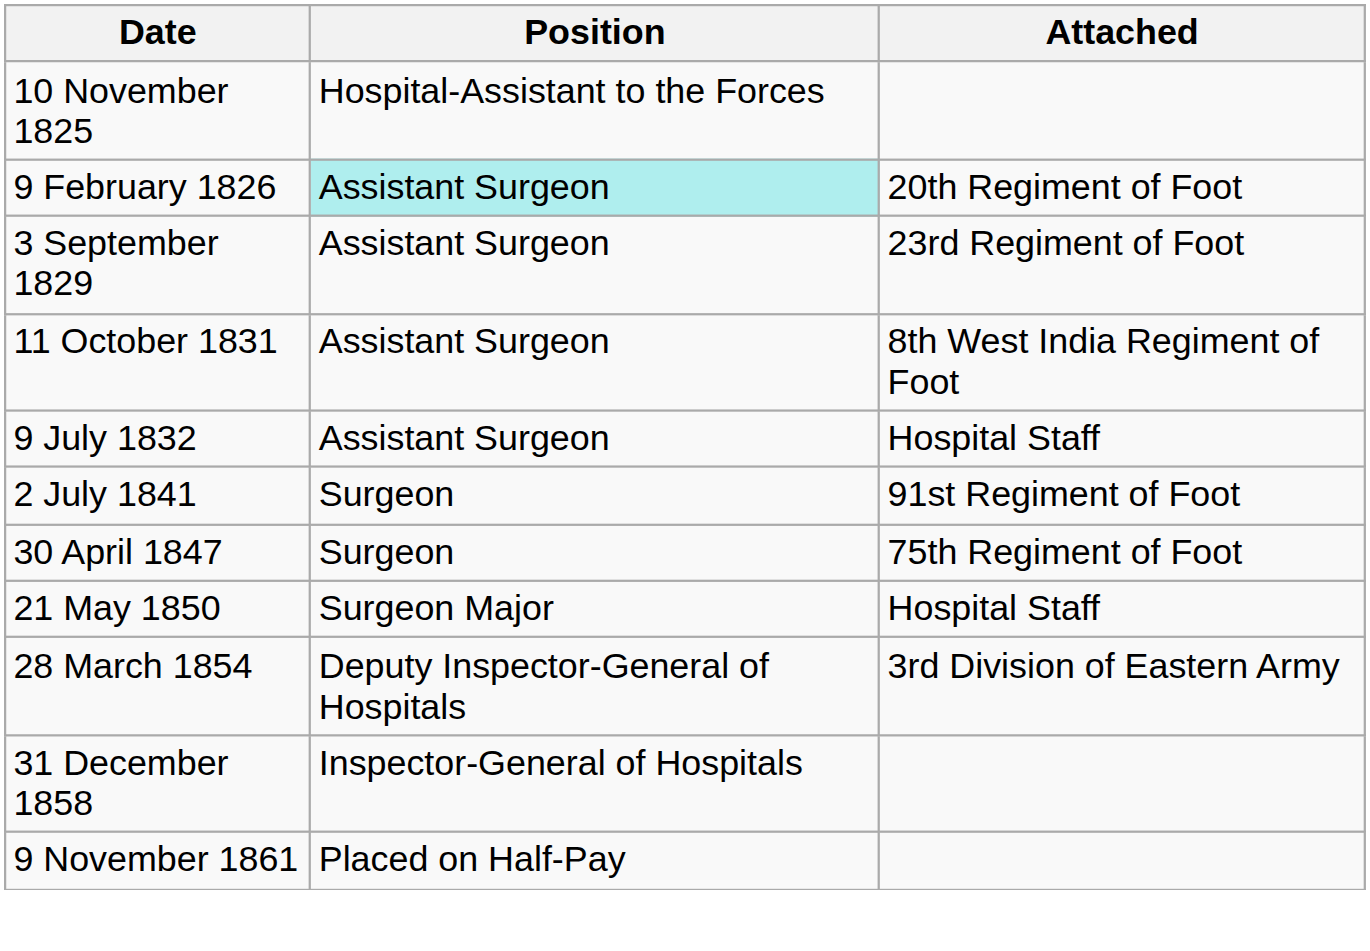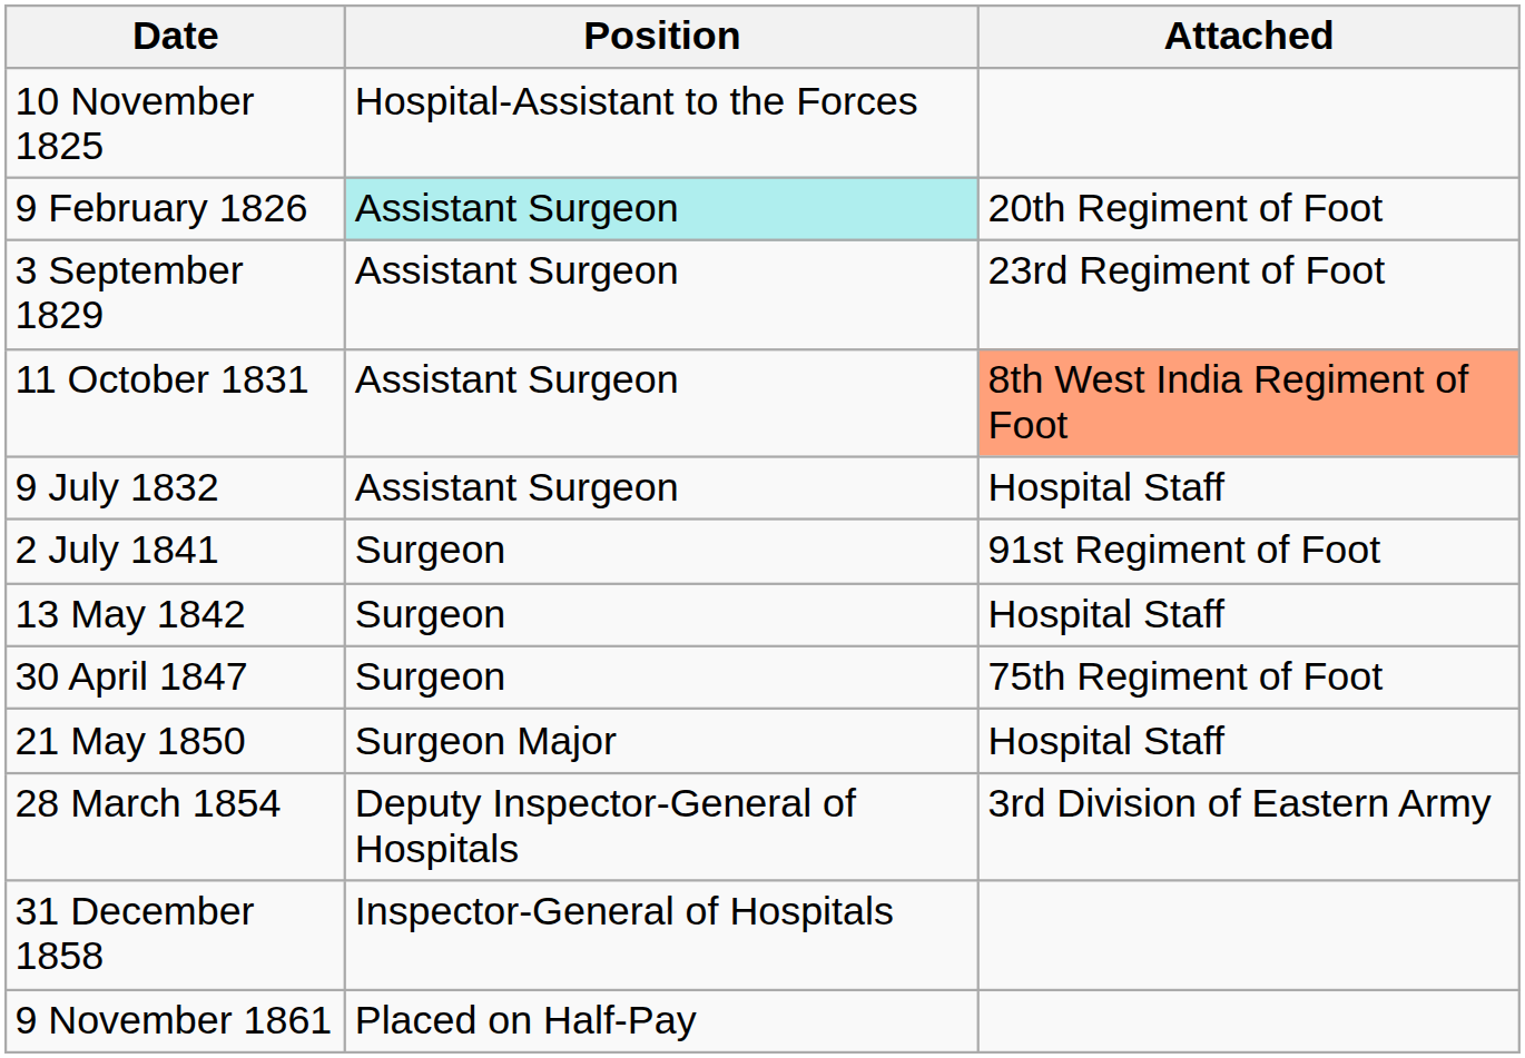11 October 1831 | Attached: no background -> lightsalmon background
+ row: 13 May 1842 | Surgeon | Hospital Staff
